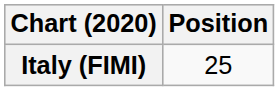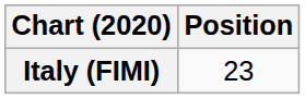Italy (FIMI) | Position: 25 -> 23
